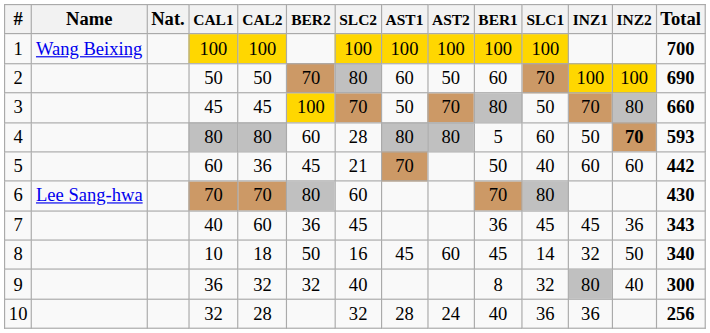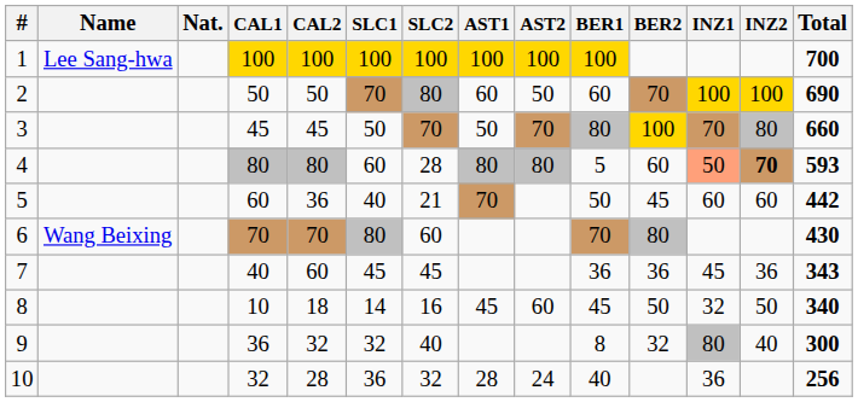columns swapped: SLC1 <-> BER2
1 | Name: Wang Beixing -> Lee Sang-hwa
4 | INZ1: no background -> lightsalmon background
6 | Name: Lee Sang-hwa -> Wang Beixing
